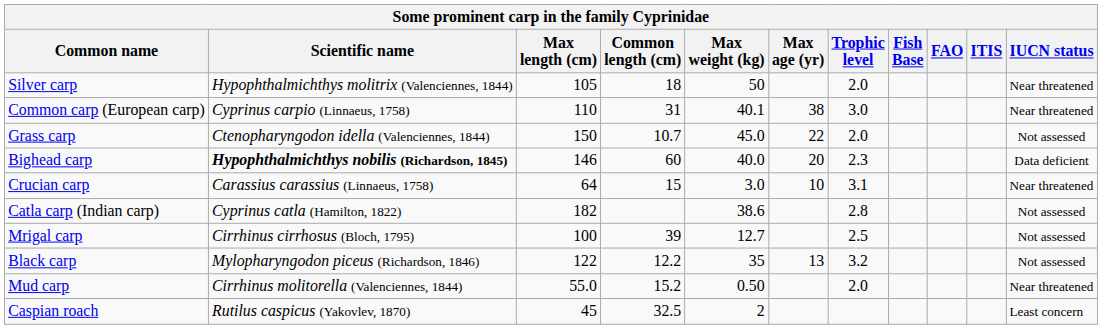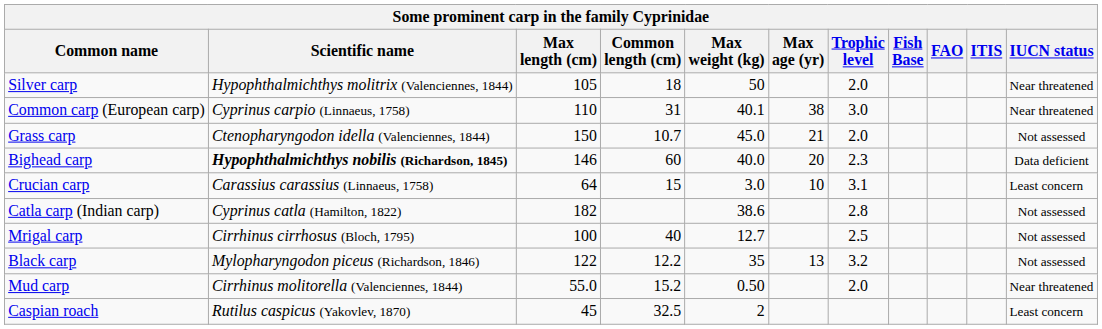Grass carp | Max age (yr): 22 -> 21
Crucian carp | IUCN status: Near threatened -> Least concern
Mrigal carp | Common length (cm): 39 -> 40
